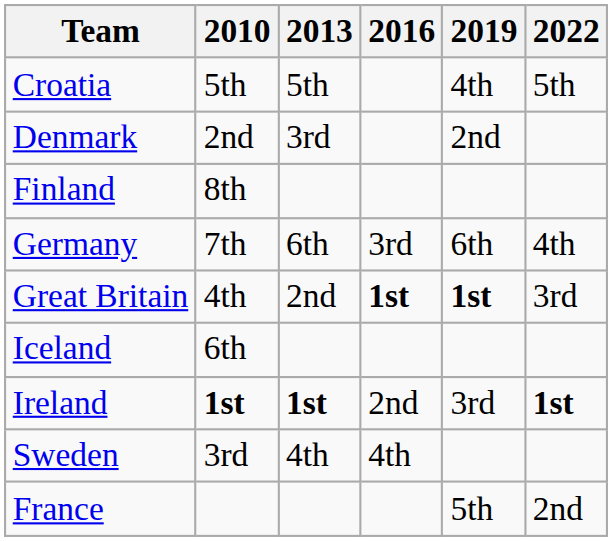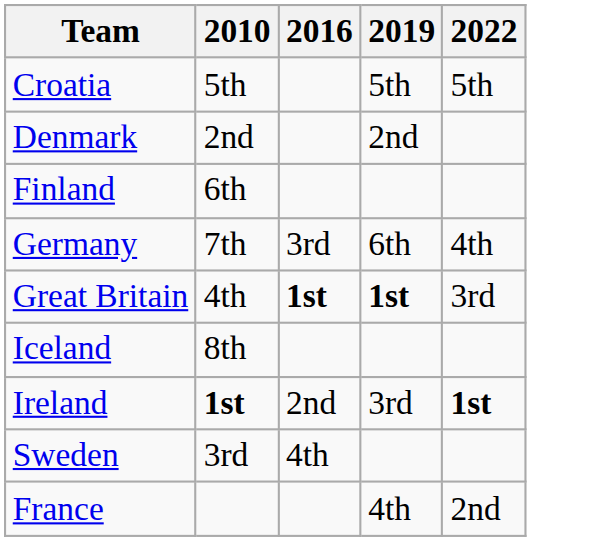- column: 2013 | 5th | 3rd | 6th | 2nd | 1st | 4th
Croatia | 2019: 4th -> 5th
Finland | 2010: 8th -> 6th
Iceland | 2010: 6th -> 8th
France | 2019: 5th -> 4th
